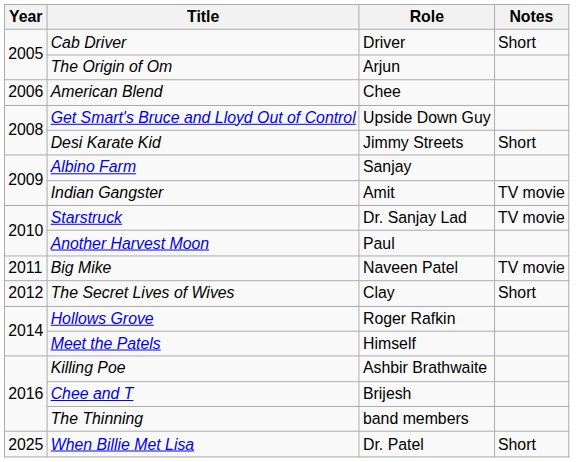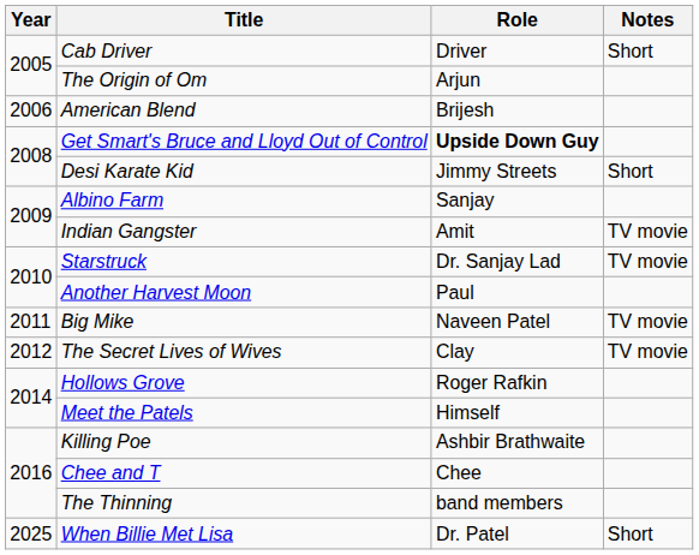American Blend | Role: Chee -> Brijesh
Get Smart's Bruce and Lloyd Out of Control | Role: normal -> bold
The Secret Lives of Wives | Notes: Short -> TV movie
Chee and T | Role: Brijesh -> Chee
